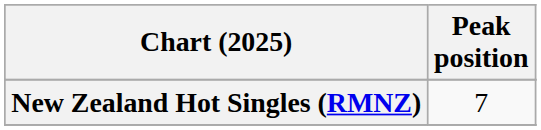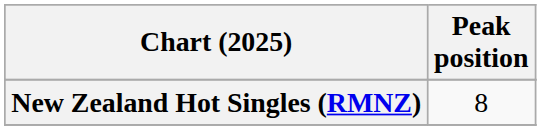New Zealand Hot Singles (RMNZ) | Peak position: 7 -> 8
